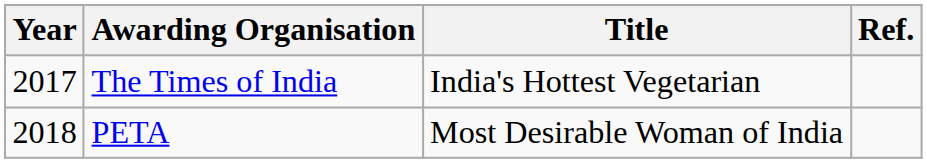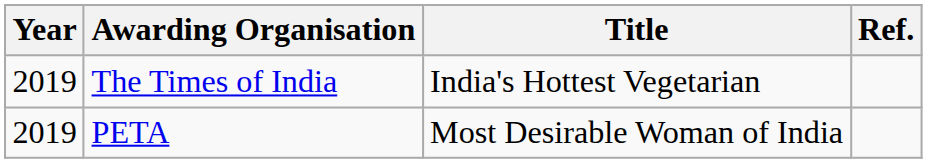The Times of India | Year: 2017 -> 2019
PETA | Year: 2018 -> 2019
